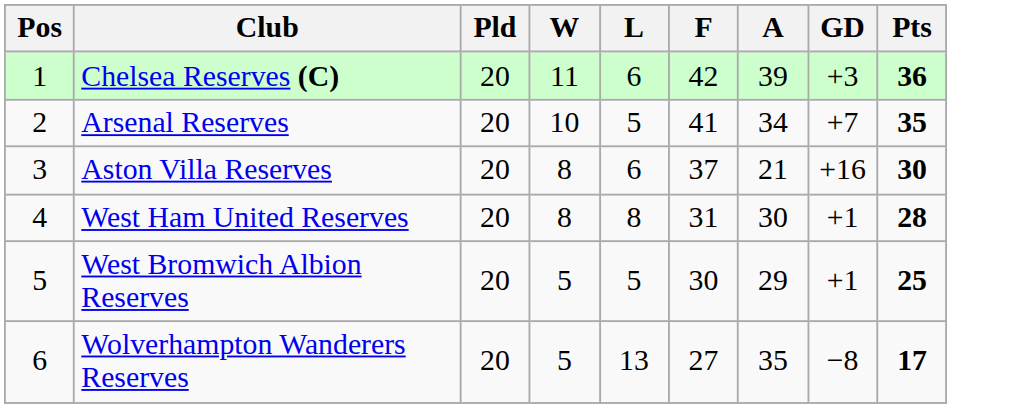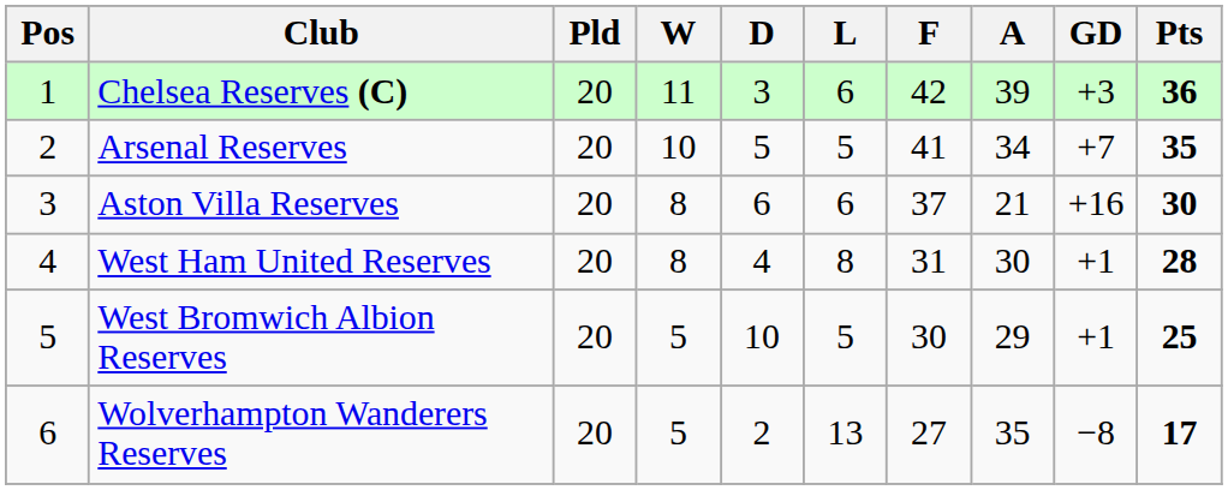+ column: D | 3 | 5 | 6 | 4 | 10 | 2
